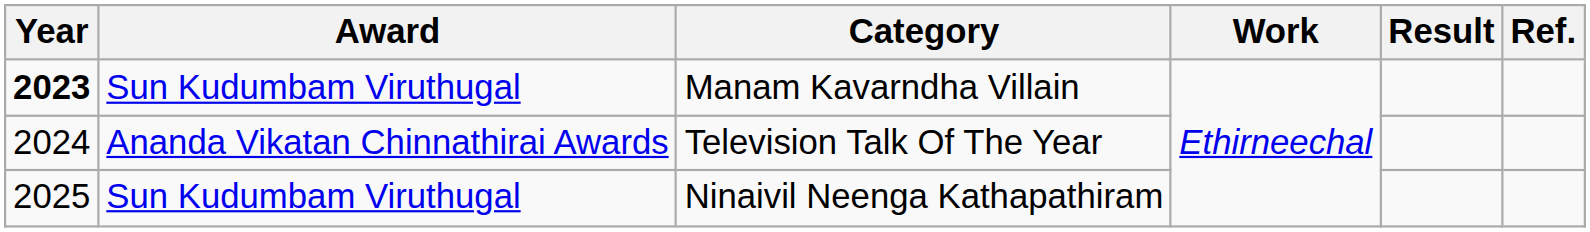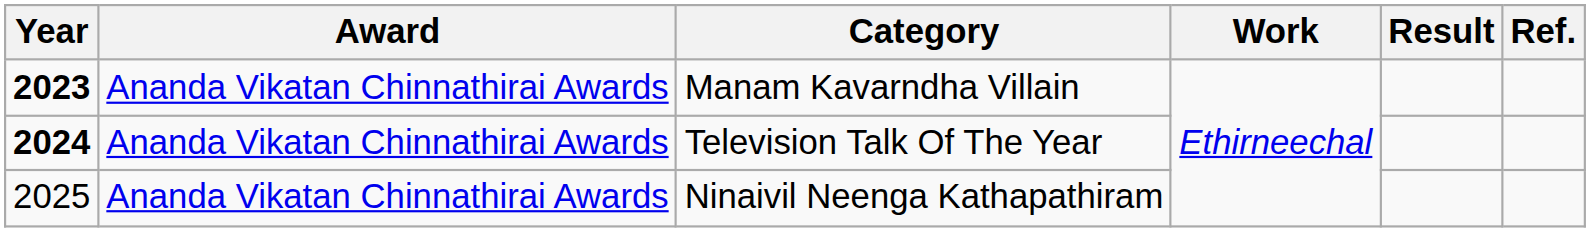Manam Kavarndha Villain | Award: Sun Kudumbam Viruthugal -> Ananda Vikatan Chinnathirai Awards
Television Talk Of The Year | Year: normal -> bold
Ninaivil Neenga Kathapathiram | Award: Sun Kudumbam Viruthugal -> Ananda Vikatan Chinnathirai Awards
